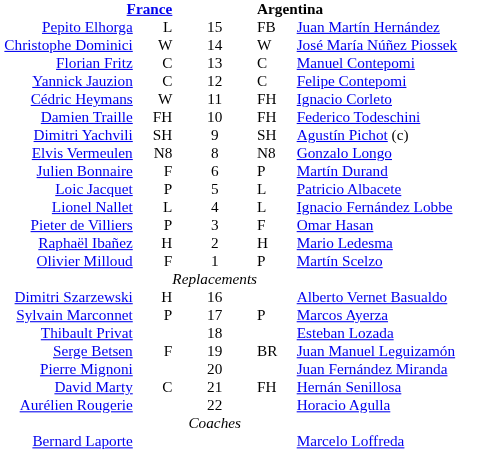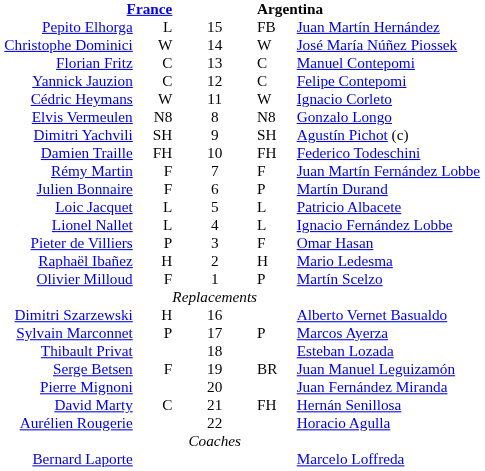Cédric Heymans | column 4: FH -> W
rows swapped: Damien Traille <-> Elvis Vermeulen
+ row: Rémy Martin | F | 7 | F | Juan Martín Fernández Lobbe
Loic Jacquet | column 2: P -> L
